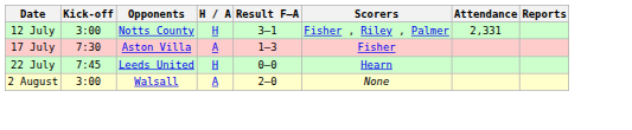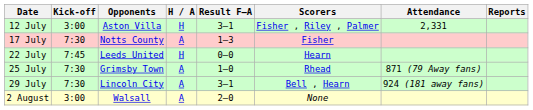12 July | Opponents: Notts County -> Aston Villa
17 July | Opponents: Aston Villa -> Notts County
+ row: 25 July | 7:30 | Grimsby Town | A | 1–0 | Rhead | 871 (79 Away fans)
+ row: 29 July | 7:30 | Lincoln City | A | 3–1 | Bell , Hearn | 924 (181 away fans)
